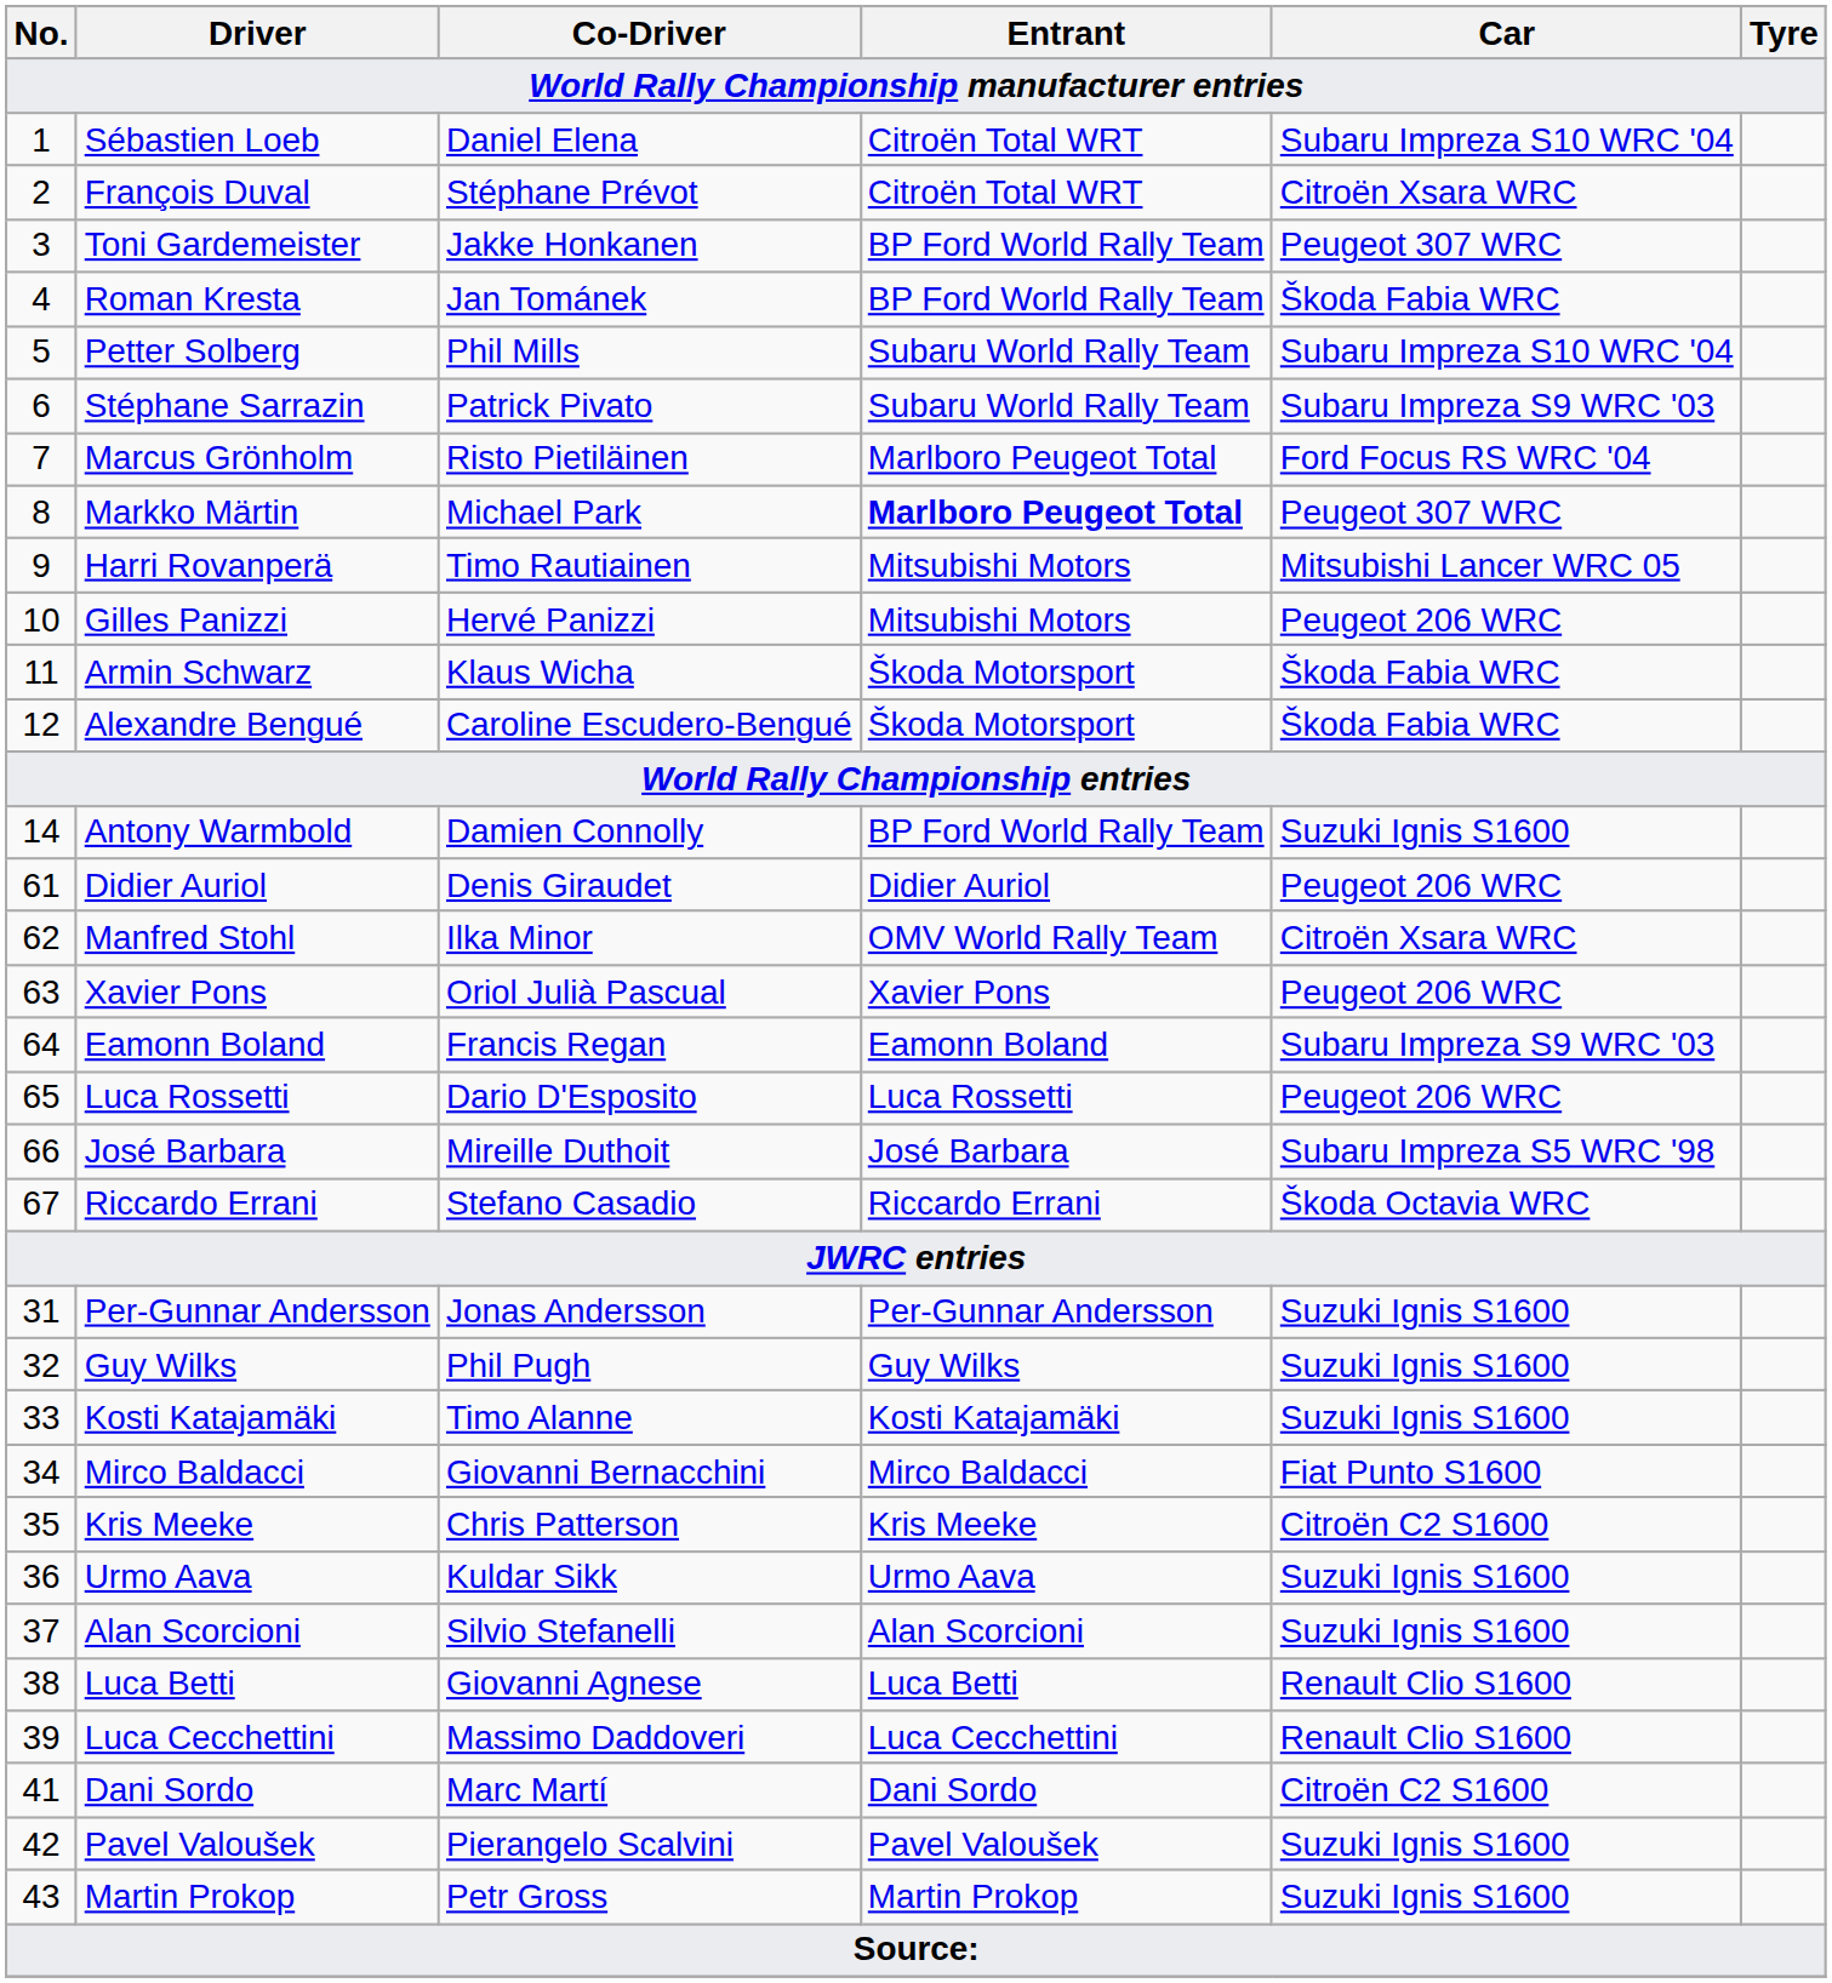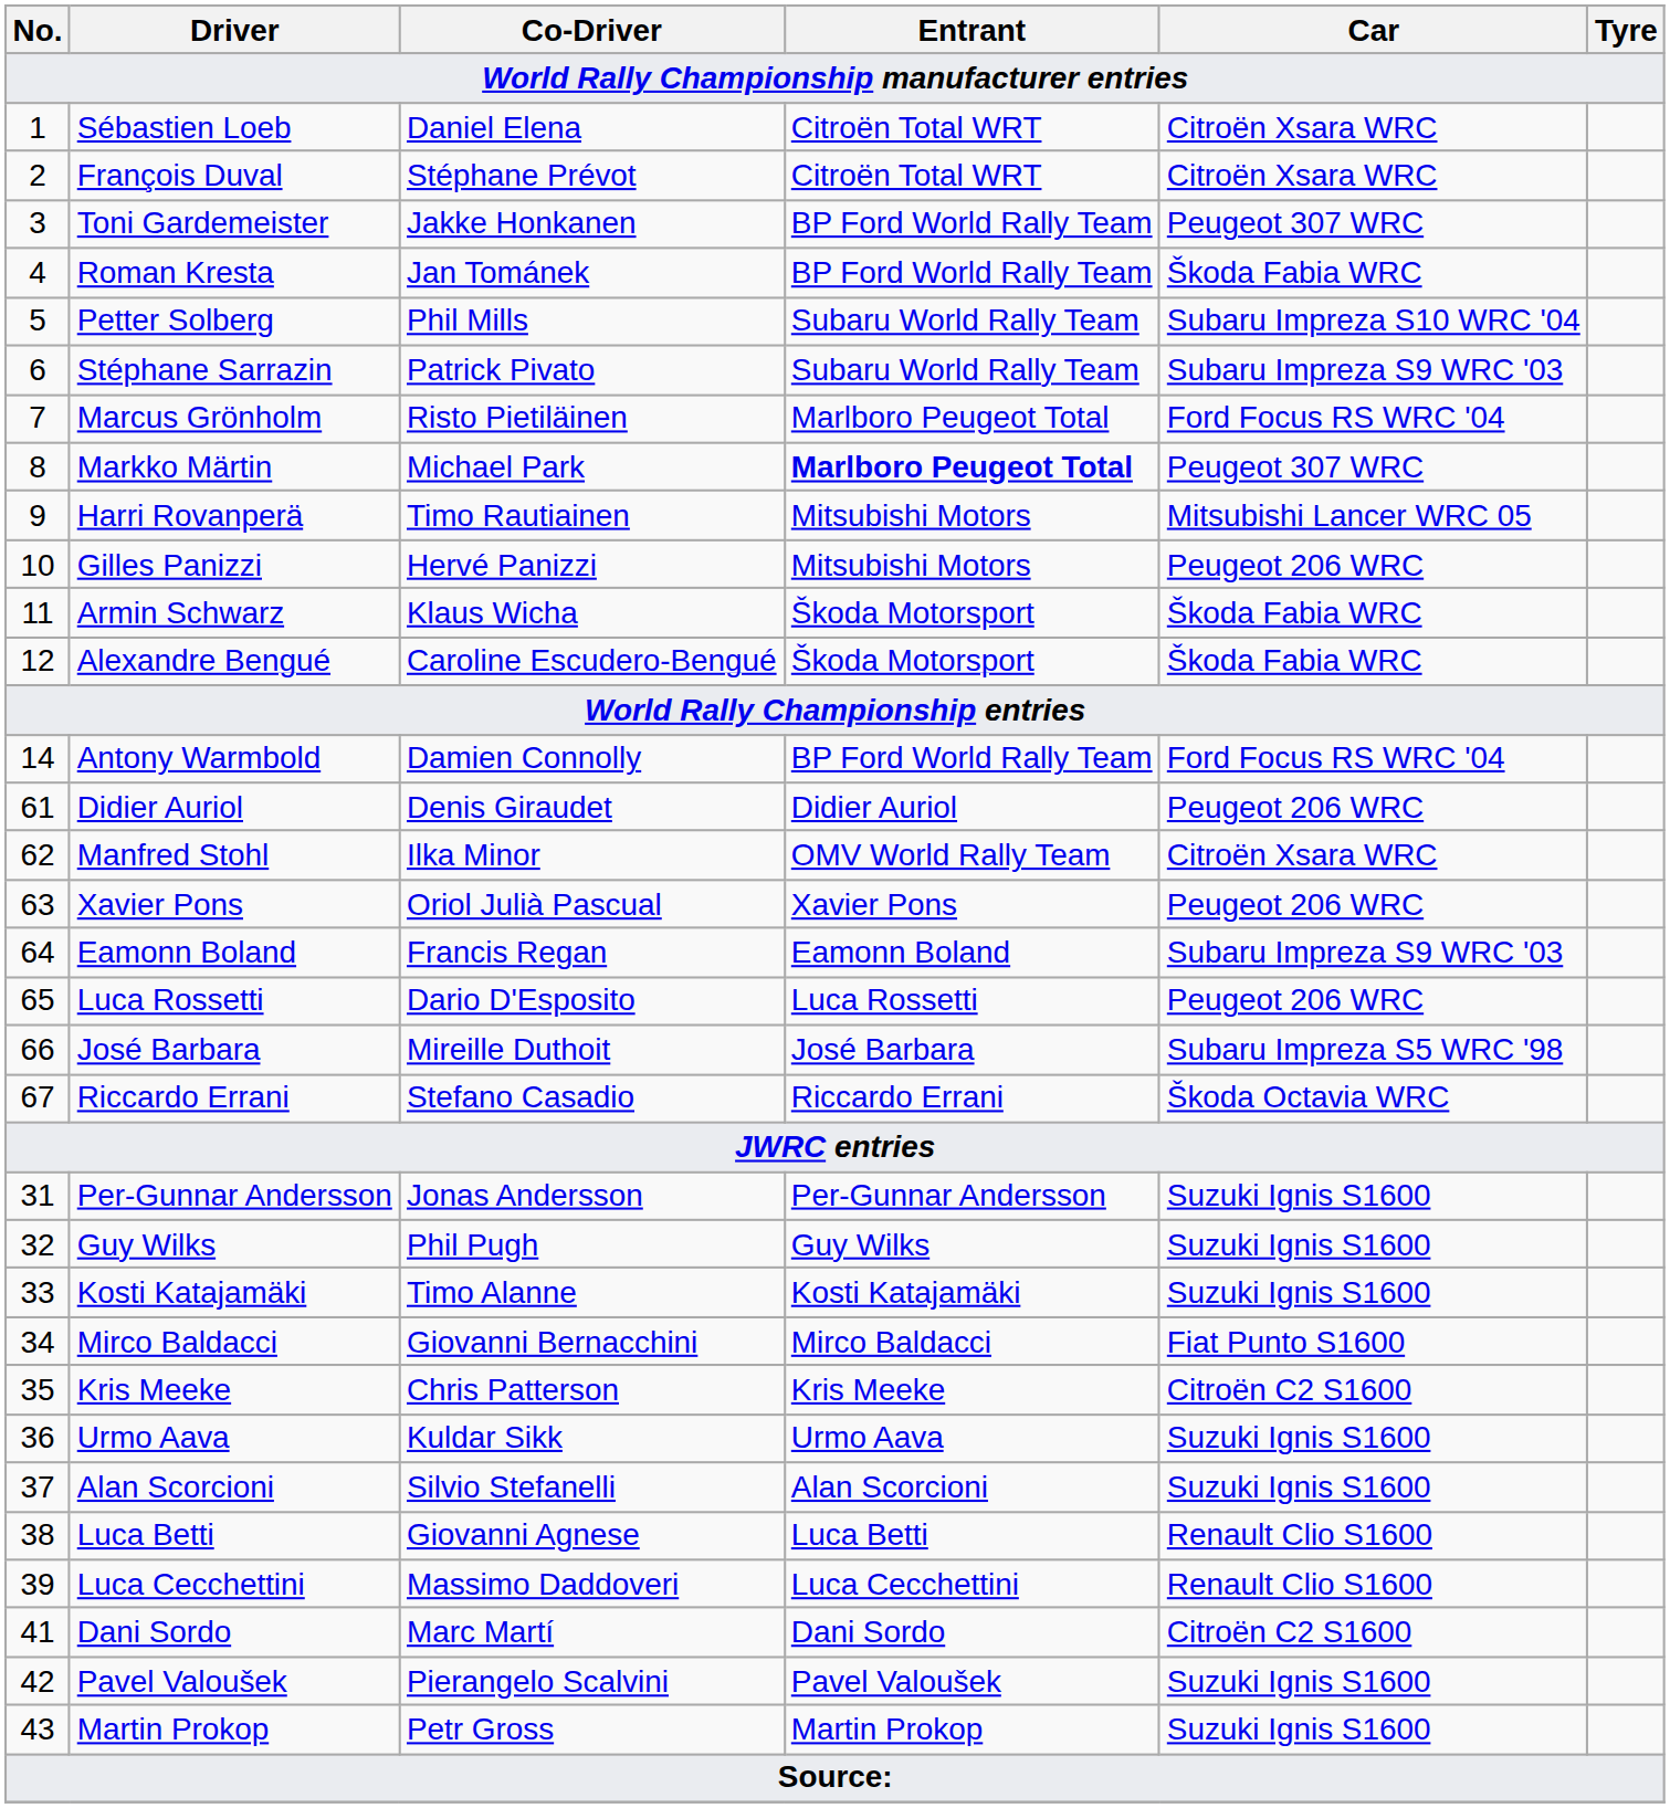Sébastien Loeb | Car: Subaru Impreza S10 WRC '04 -> Citroën Xsara WRC
Antony Warmbold | Car: Suzuki Ignis S1600 -> Ford Focus RS WRC '04
